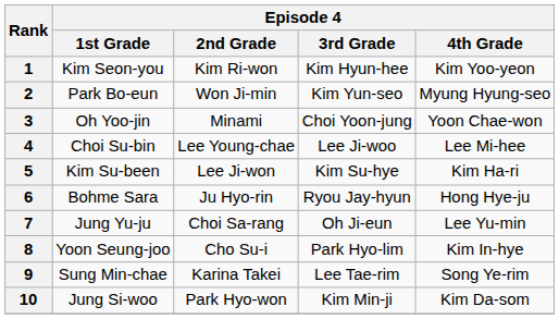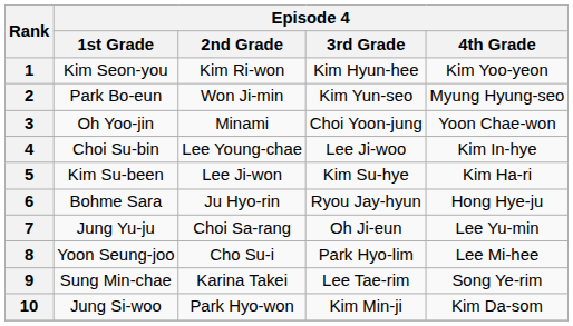4 | Episode 4 / 4th Grade: Lee Mi-hee -> Kim In-hye
8 | Episode 4 / 4th Grade: Kim In-hye -> Lee Mi-hee
